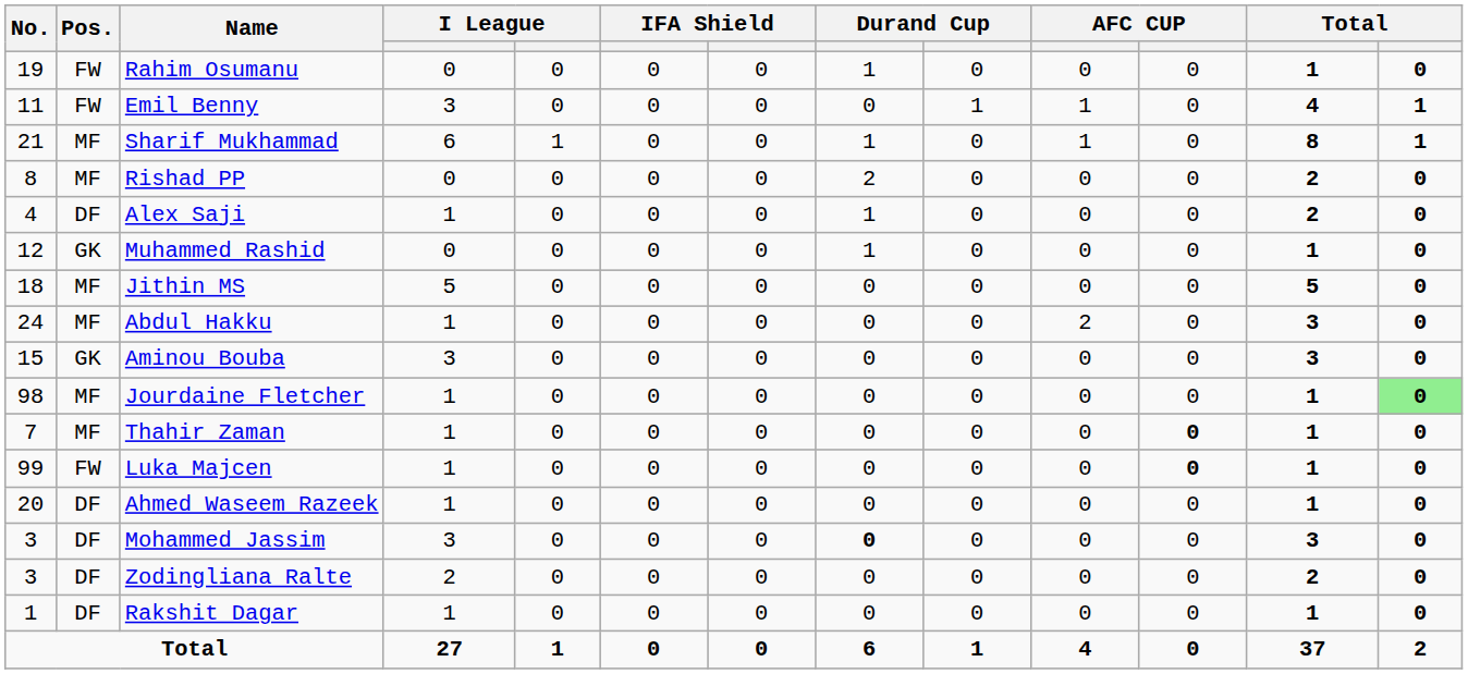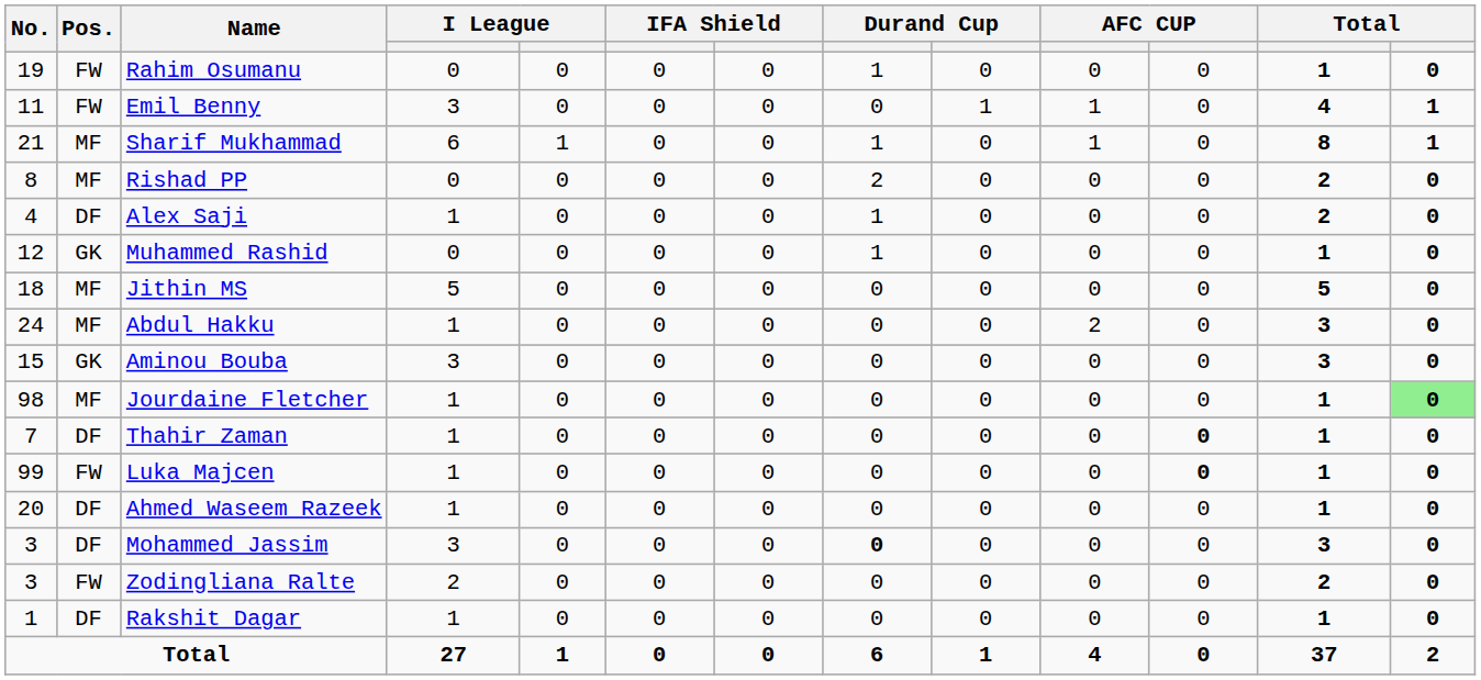Thahir Zaman | Pos.: MF -> DF
Zodingliana Ralte | Pos.: DF -> FW
